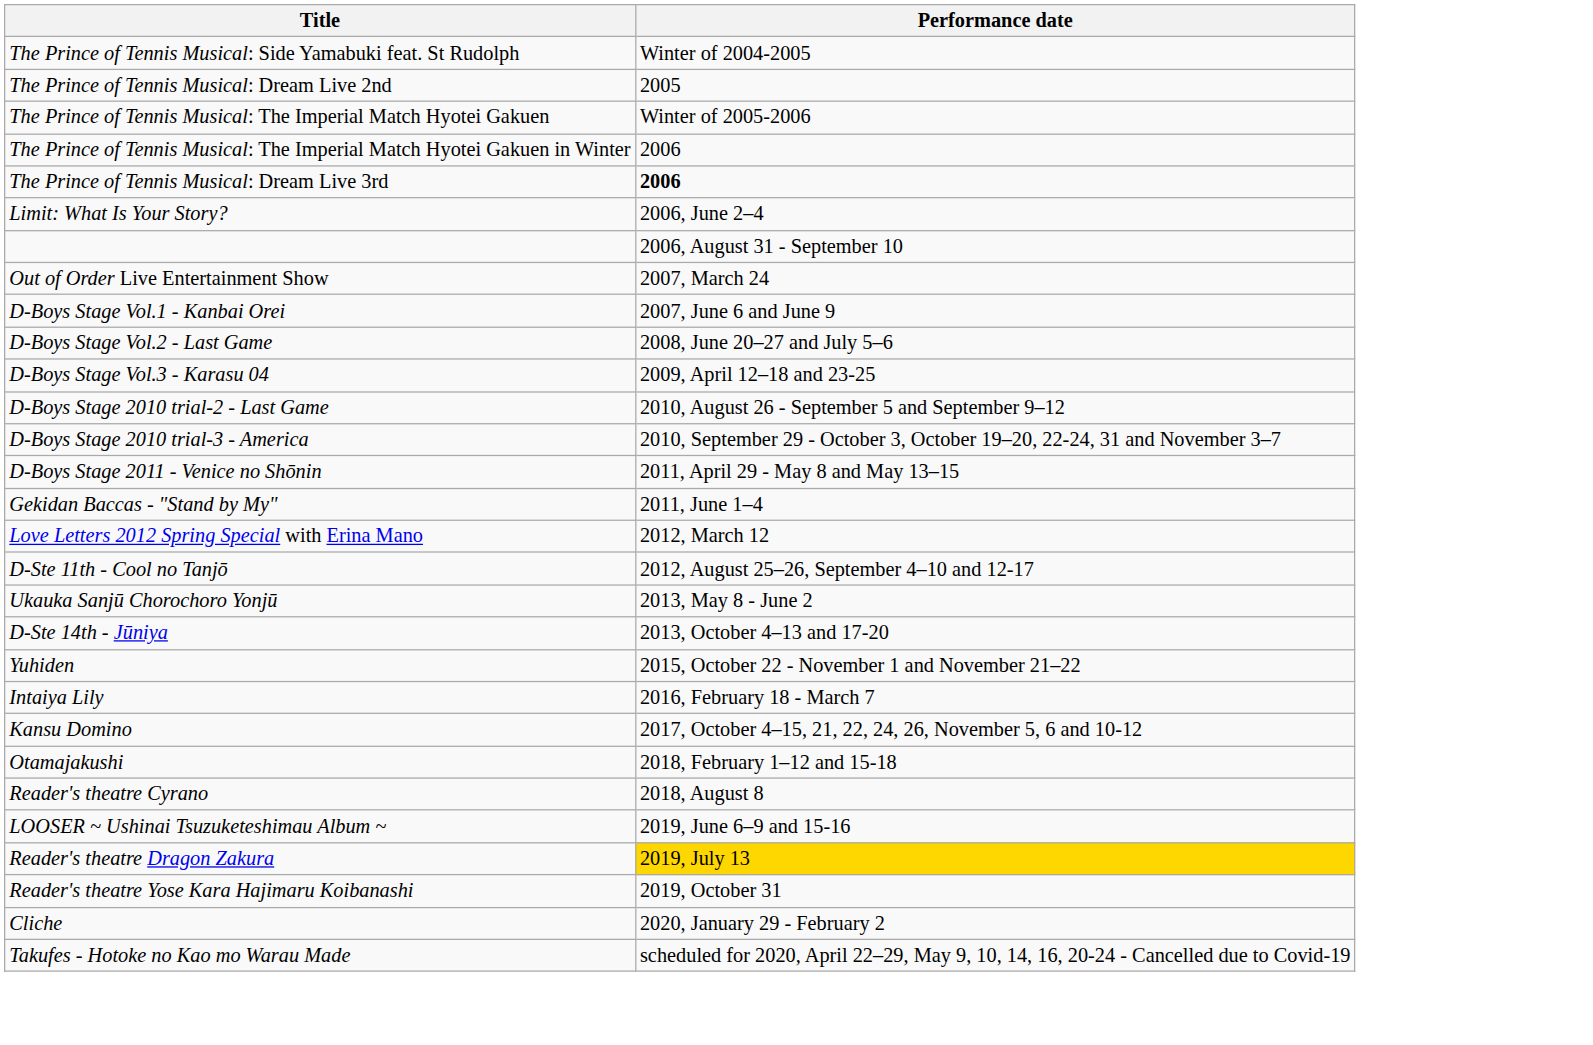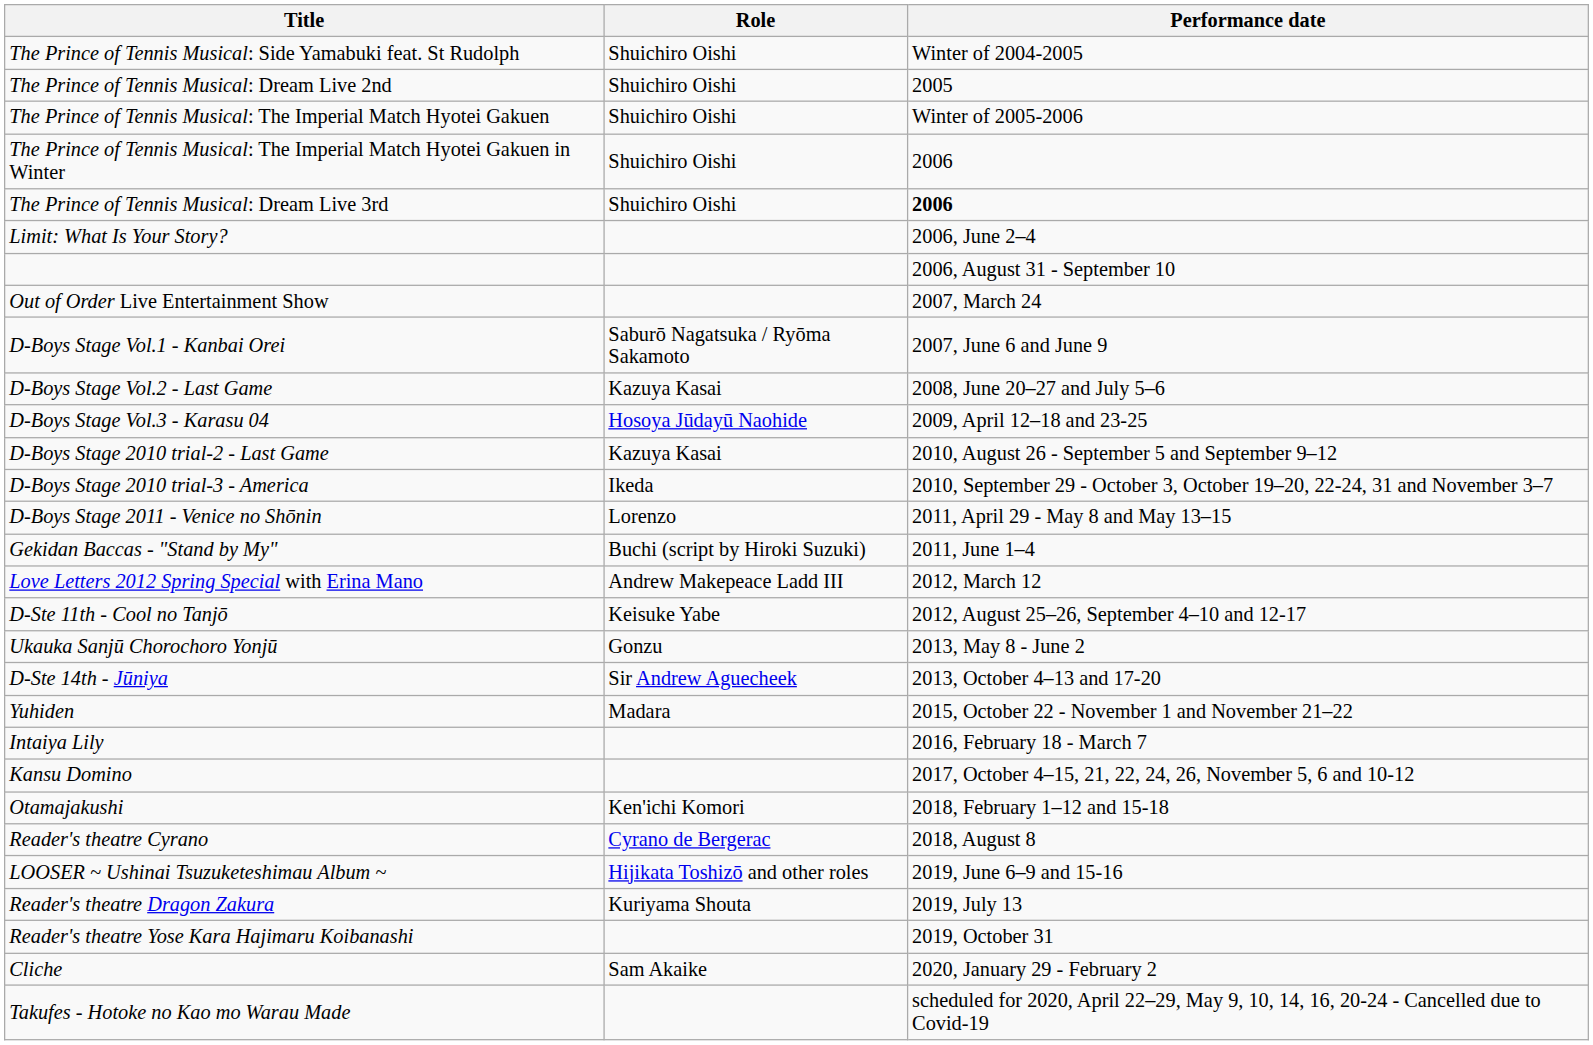+ column: Role | Shuichiro Oishi | Shuichiro Oishi | Shuichiro Oishi | Shuichiro Oishi | Shuichiro Oishi | Saburō Nagatsuka / Ryōma Sakamoto | Kazuya Kasai | Hosoya Jūdayū Naohide | Kazuya Kasai | Ikeda | Lorenzo | Buchi (script by Hiroki Suzuki) | Andrew Makepeace Ladd III | Keisuke Yabe | Gonzu | Sir Andrew Aguecheek | Madara | Ken'ichi Komori | Cyrano de Bergerac | Hijikata Toshizō and other roles | Kuriyama Shouta | Sam Akaike
Reader's theatre Dragon Zakura | Performance date: gold background -> no background
